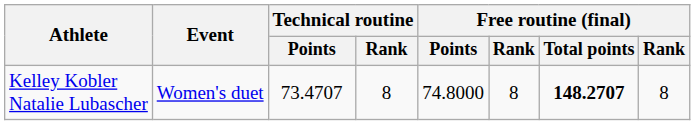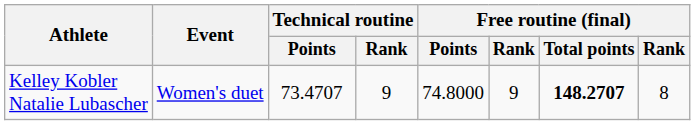Kelley Kobler Natalie Lubascher | Technical routine / Rank: 8 -> 9
Kelley Kobler Natalie Lubascher | column 6: 8 -> 9
